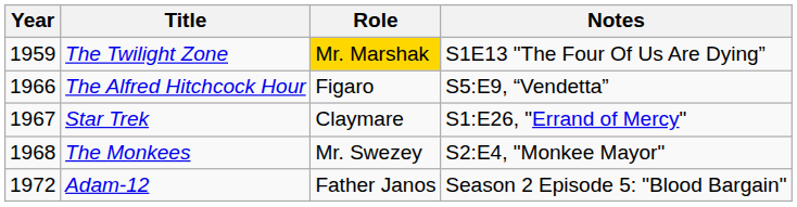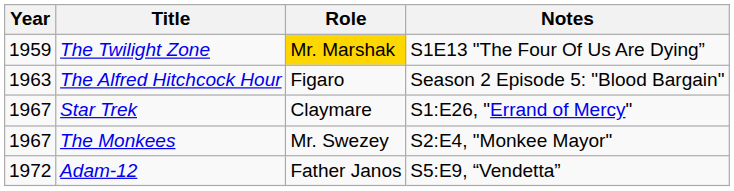The Alfred Hitchcock Hour | Year: 1966 -> 1963
The Alfred Hitchcock Hour | Notes: S5:E9, “Vendetta” -> Season 2 Episode 5: "Blood Bargain"
The Monkees | Year: 1968 -> 1967
Adam-12 | Notes: Season 2 Episode 5: "Blood Bargain" -> S5:E9, “Vendetta”
